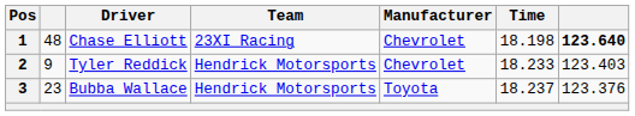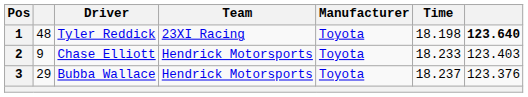1 | Driver: Chase Elliott -> Tyler Reddick
1 | Manufacturer: Chevrolet -> Toyota
2 | Driver: Tyler Reddick -> Chase Elliott
2 | Manufacturer: Chevrolet -> Toyota
3 | column 2: 23 -> 29
